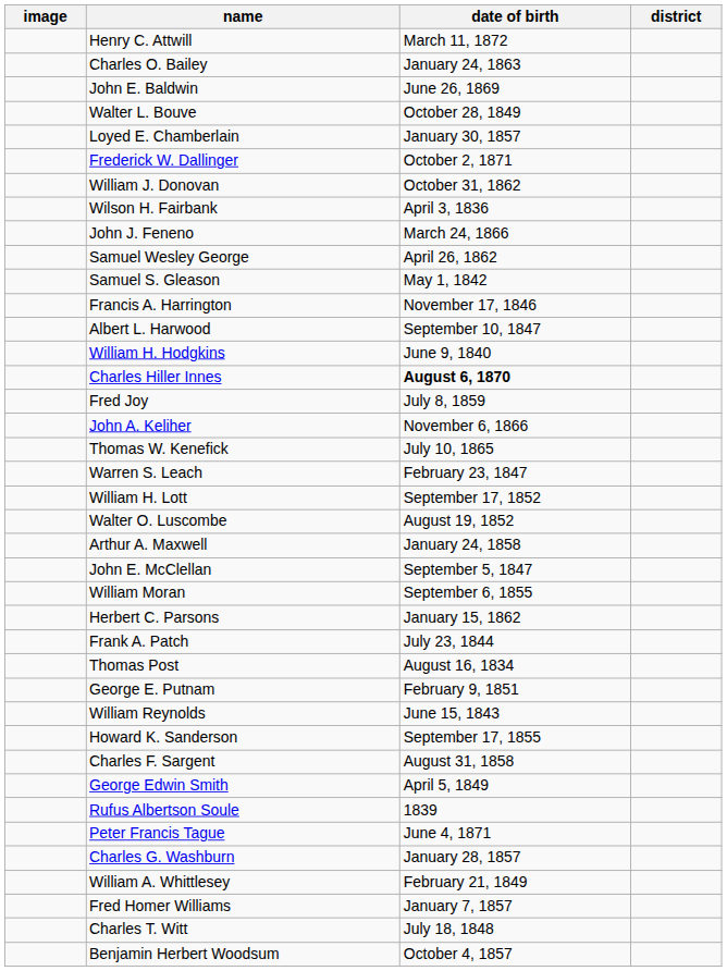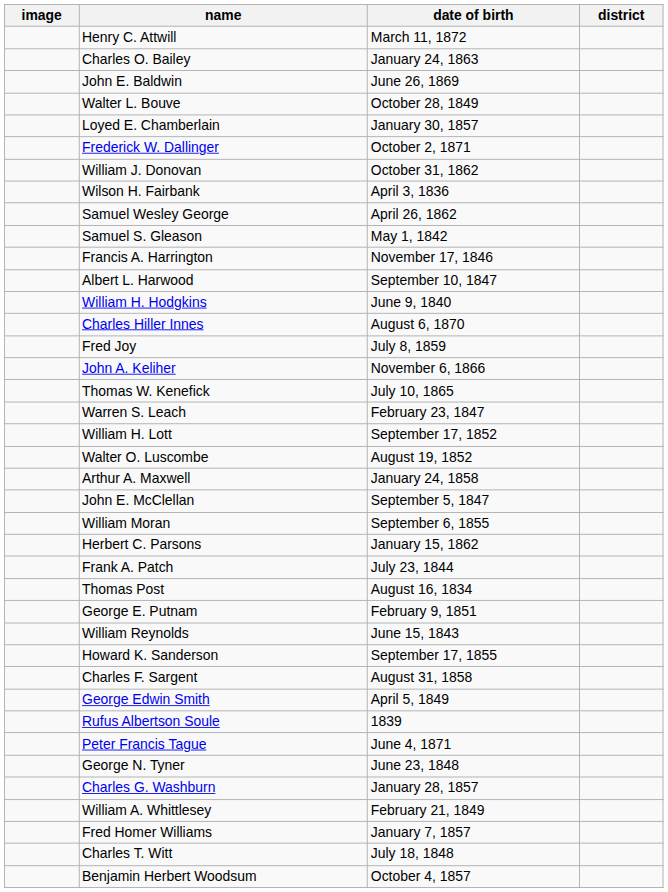- row: John J. Feneno | March 24, 1866
Charles Hiller Innes | date of birth: bold -> normal
+ row: George N. Tyner | June 23, 1848
